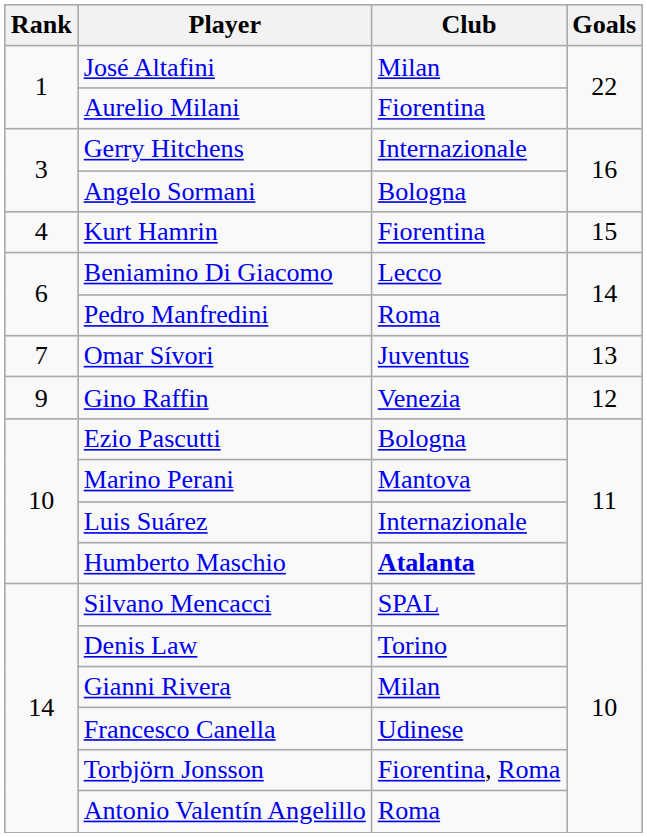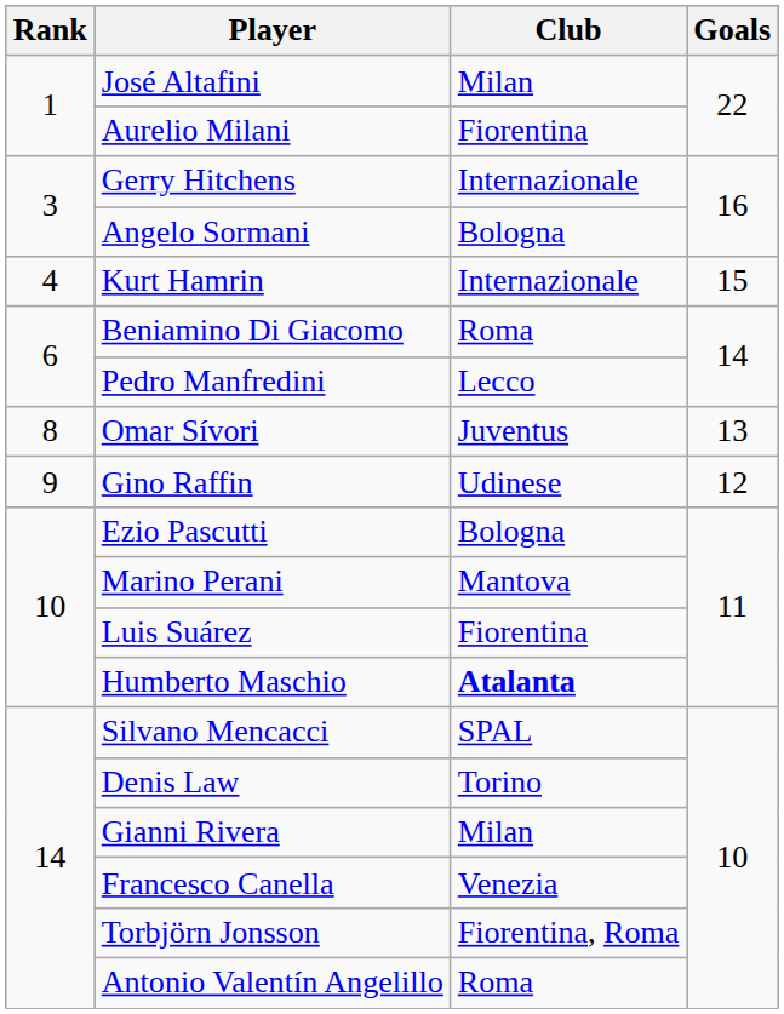Kurt Hamrin | Club: Fiorentina -> Internazionale
Beniamino Di Giacomo | Club: Lecco -> Roma
Pedro Manfredini | Club: Roma -> Lecco
Omar Sívori | Rank: 7 -> 8
Gino Raffin | Club: Venezia -> Udinese
Luis Suárez | Club: Internazionale -> Fiorentina
Francesco Canella | Club: Udinese -> Venezia
